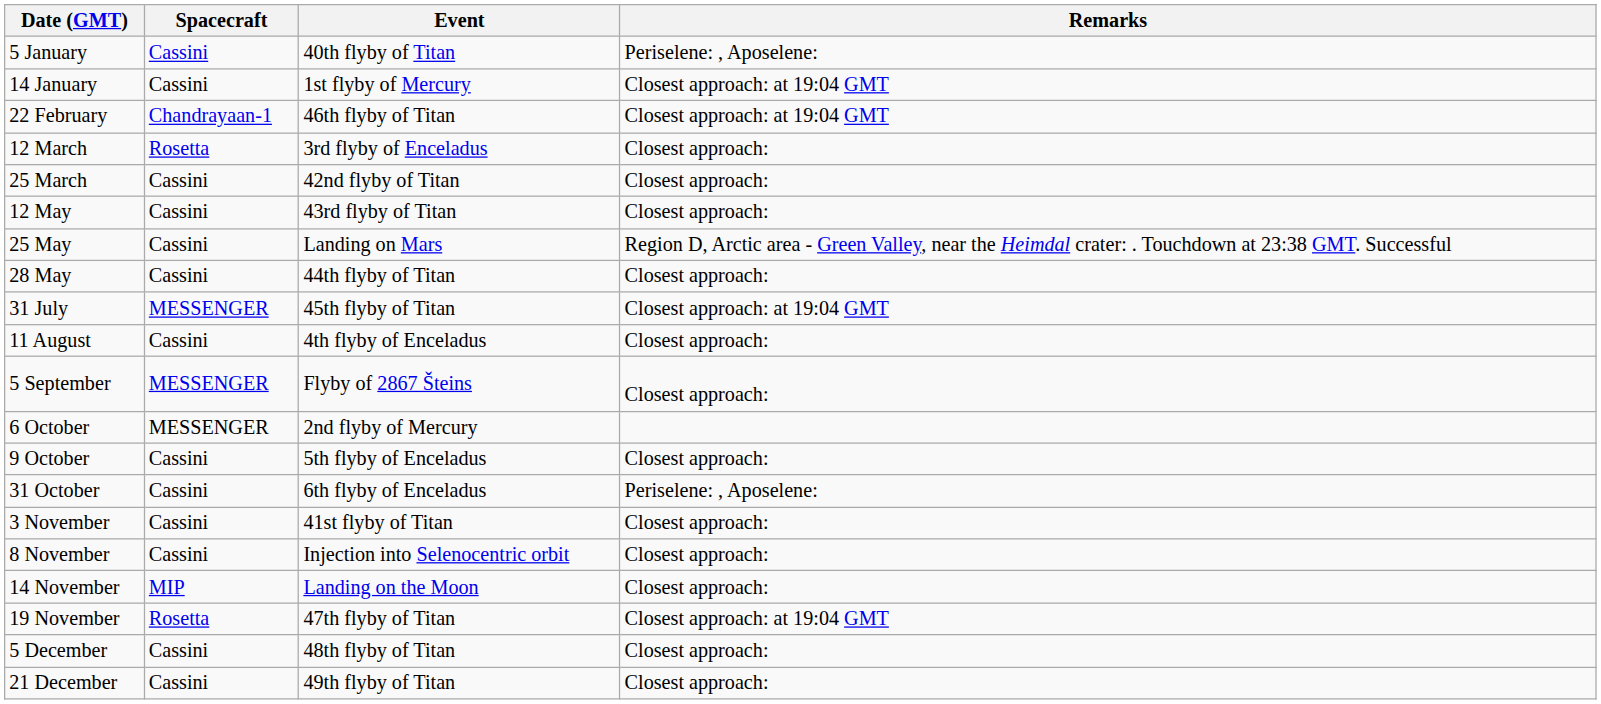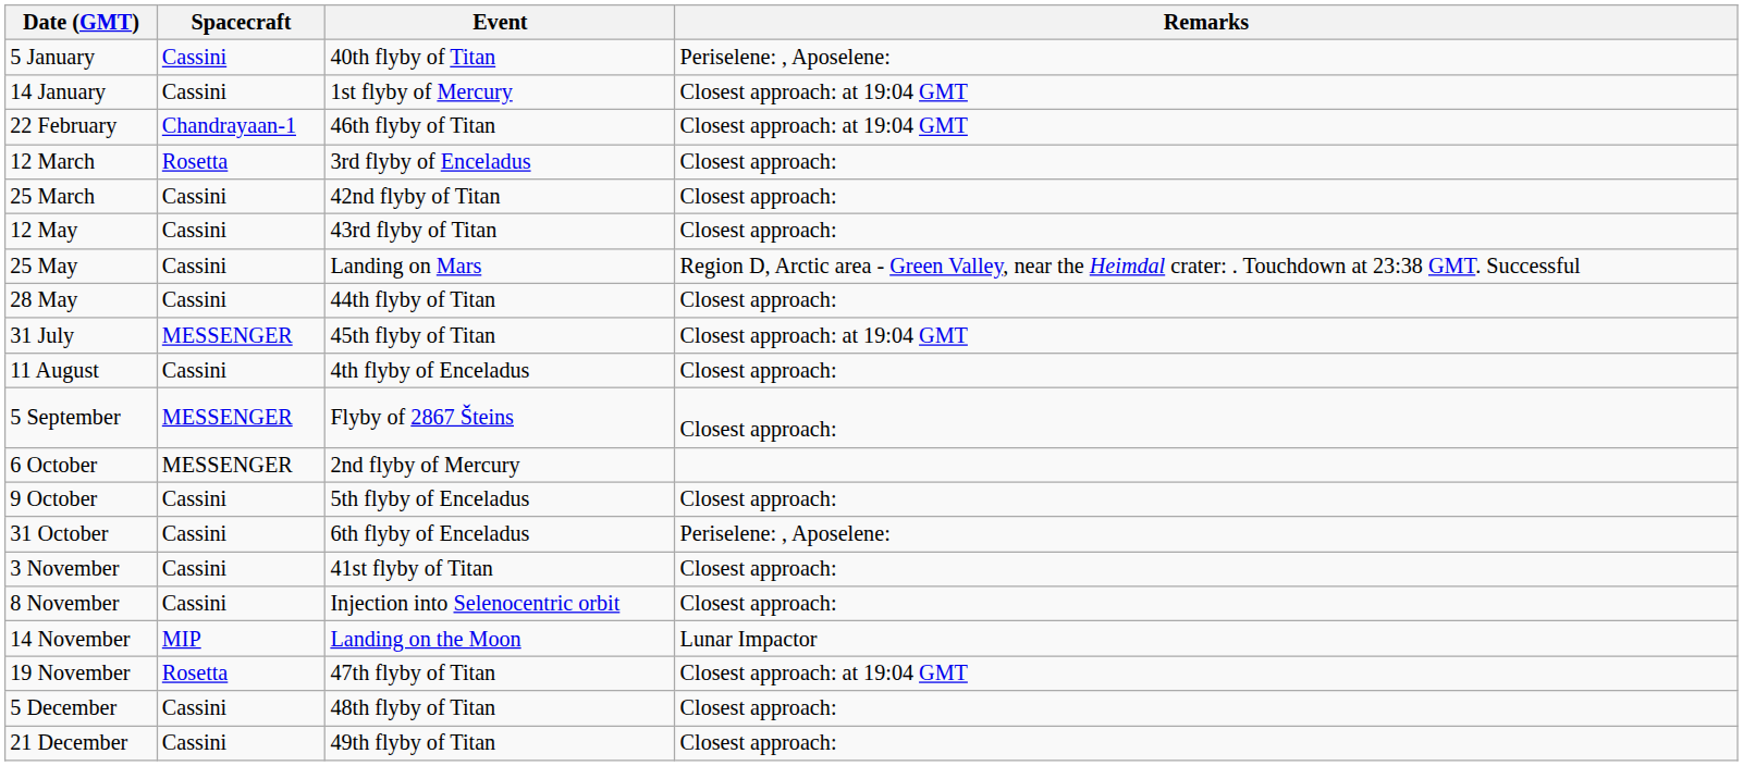14 November | Remarks: Closest approach: -> Lunar Impactor
